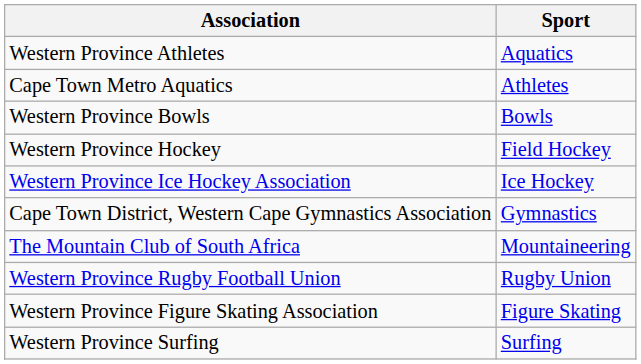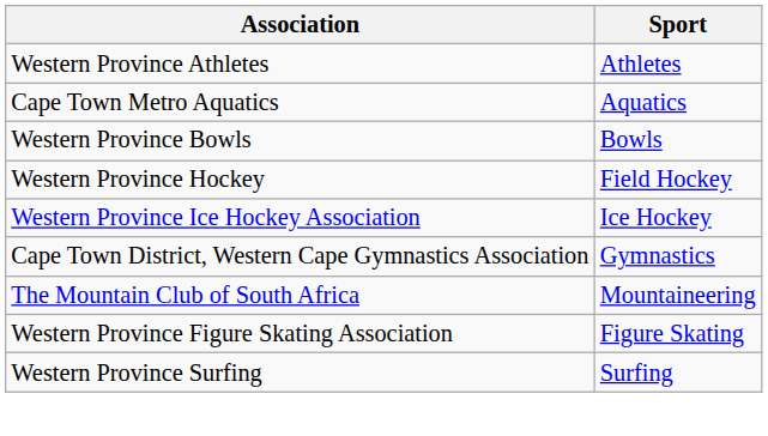Western Province Athletes | Sport: Aquatics -> Athletes
Cape Town Metro Aquatics | Sport: Athletes -> Aquatics
- row: Western Province Rugby Football Union | Rugby Union
